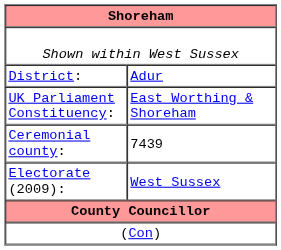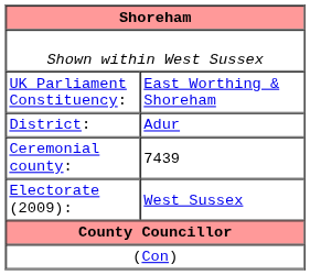rows swapped: District: <-> UK Parliament Constituency:
